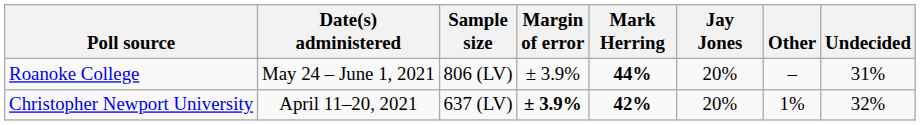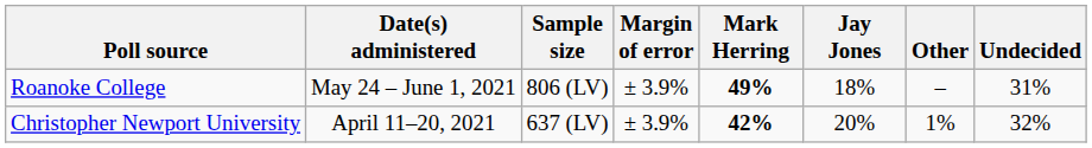Roanoke College | Mark Herring: 44% -> 49%
Roanoke College | Jay Jones: 20% -> 18%
Christopher Newport University | Margin of error: bold -> normal
